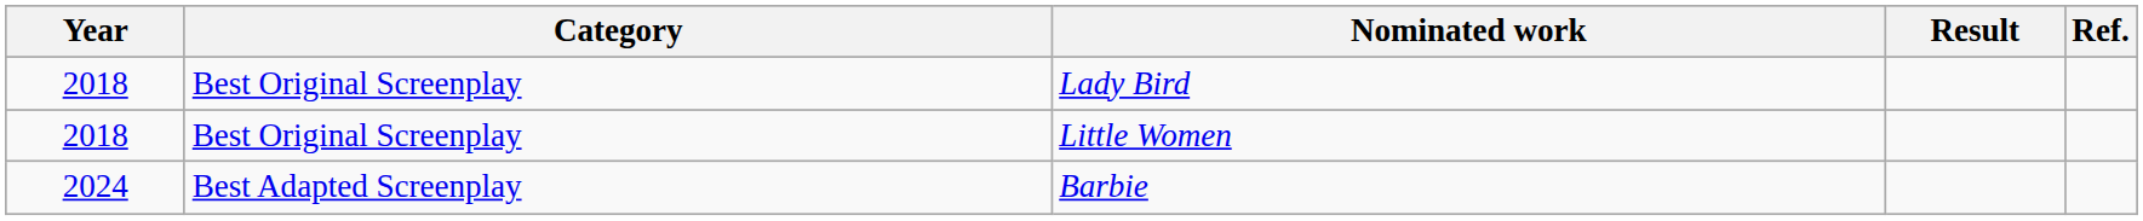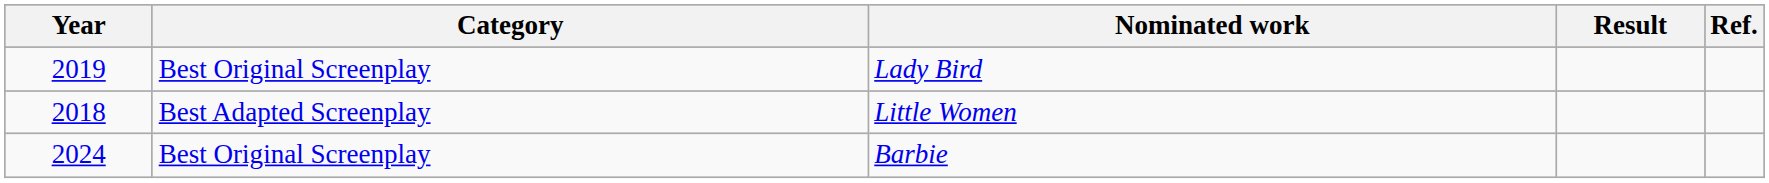Lady Bird | Year: 2018 -> 2019
Little Women | Category: Best Original Screenplay -> Best Adapted Screenplay
Barbie | Category: Best Adapted Screenplay -> Best Original Screenplay
